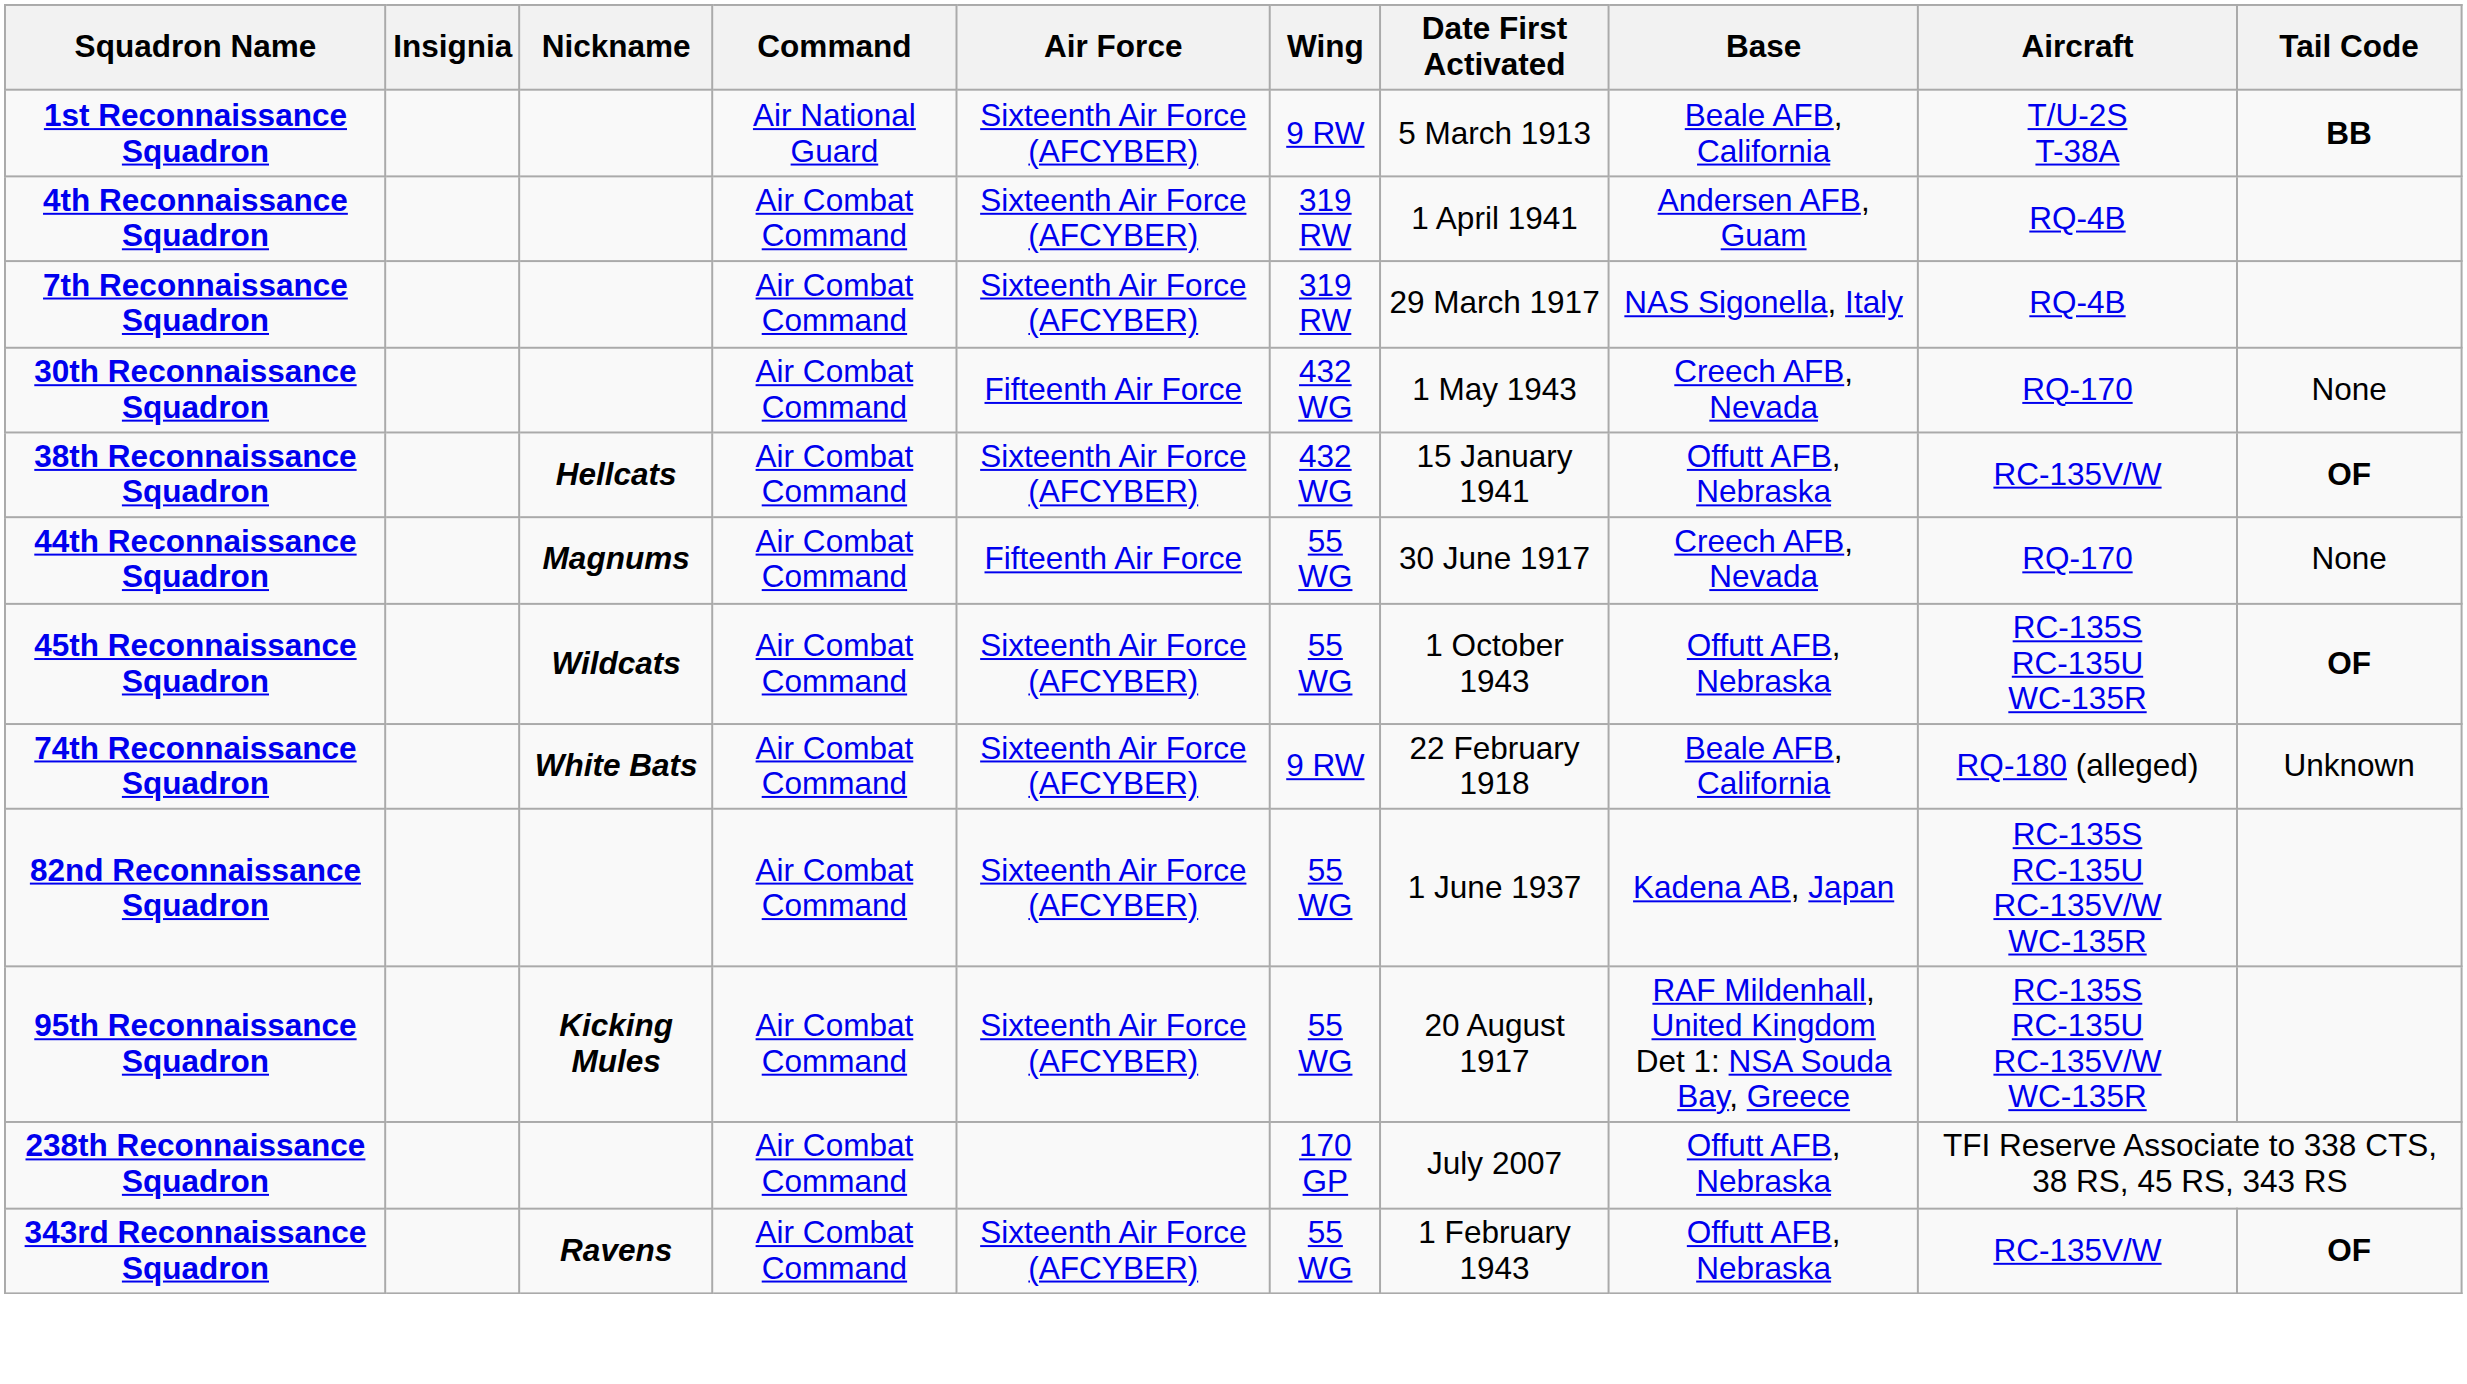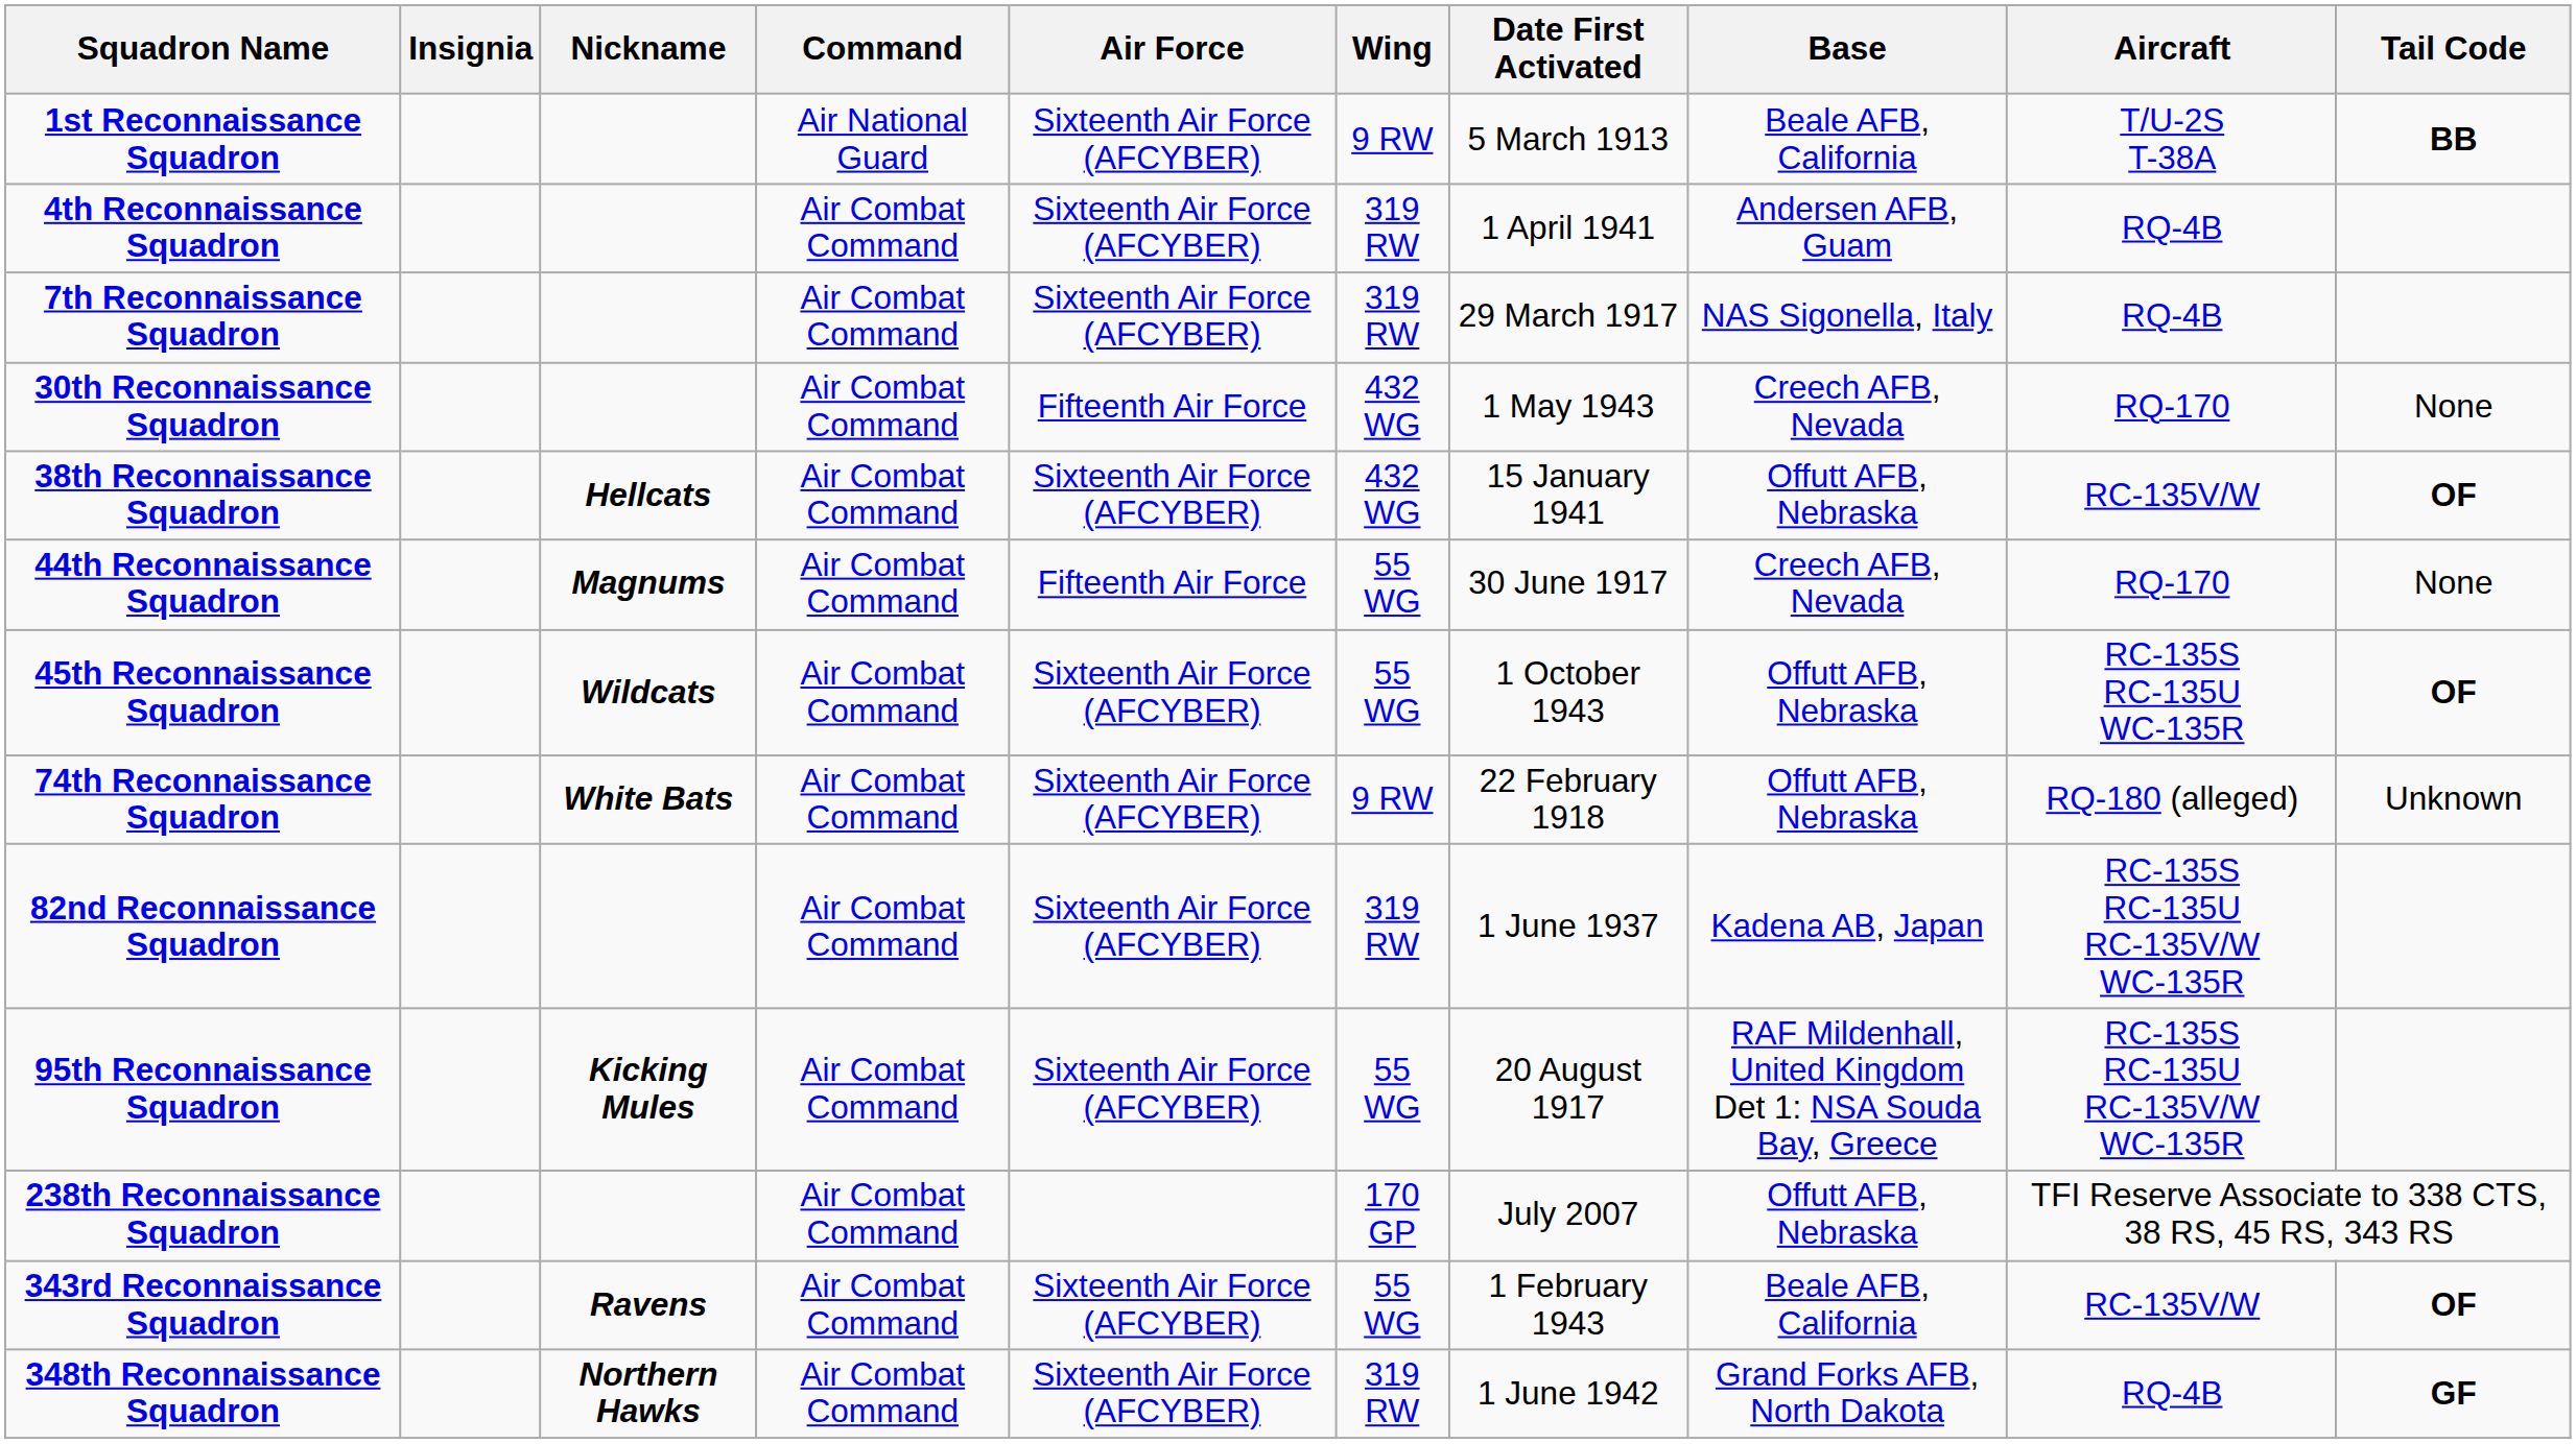74th Reconnaissance Squadron | Base: Beale AFB, California -> Offutt AFB, Nebraska
82nd Reconnaissance Squadron | Wing: 55 WG -> 319 RW
343rd Reconnaissance Squadron | Base: Offutt AFB, Nebraska -> Beale AFB, California
+ row: 348th Reconnaissance Squadron | Northern Hawks | Air Combat Command | Sixteenth Air Force (AFCYBER) | 319 RW | 1 June 1942 | Grand Forks AFB, North Dakota | RQ-4B | GF
